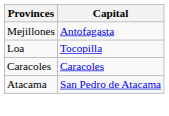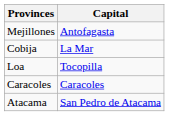+ row: Cobija | La Mar
